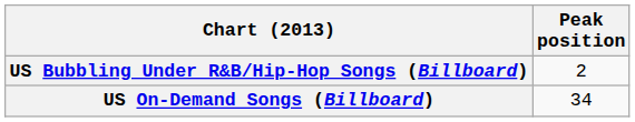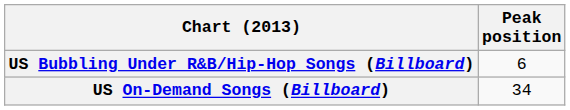US Bubbling Under R&B/Hip-Hop Songs (Billboard) | Peak position: 2 -> 6
